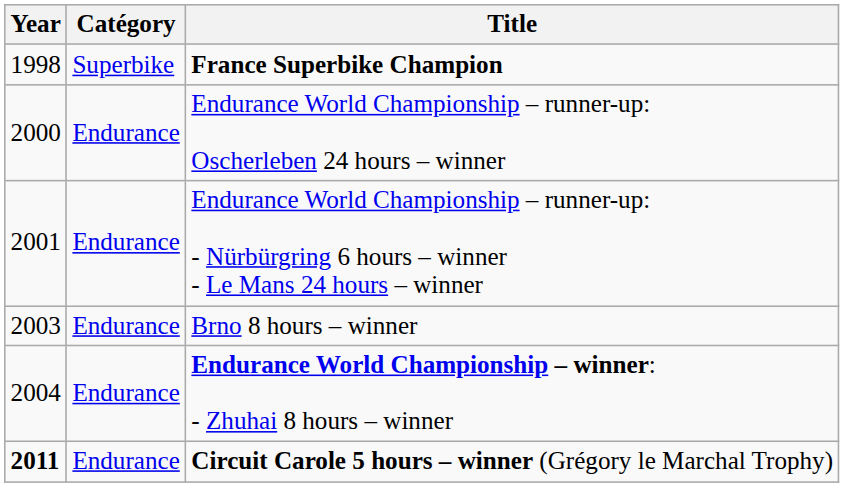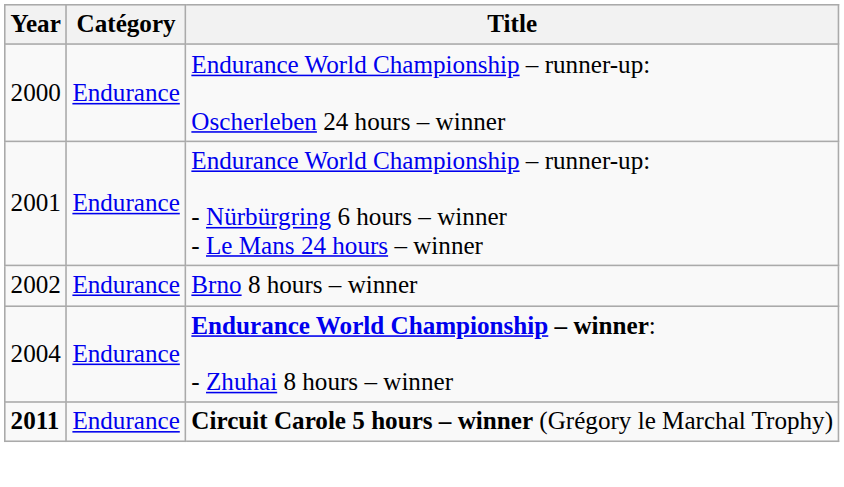- row: 1998 | Superbike | France Superbike Champion
Brno 8 hours – winner | Year: 2003 -> 2002
